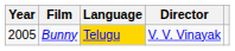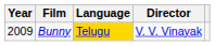Bunny | Year: 2005 -> 2009
